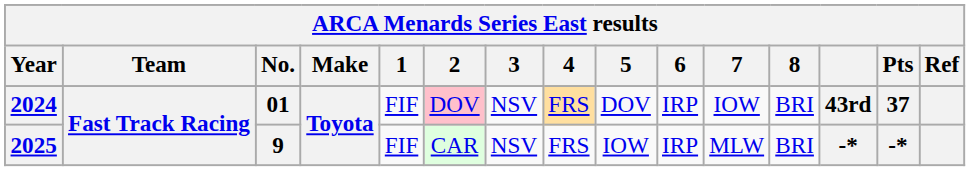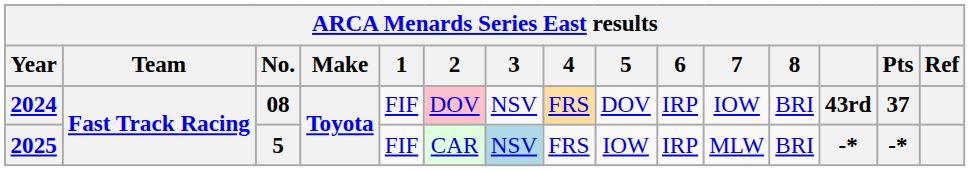2024 | No.: 01 -> 08
2025 | No.: 9 -> 5
2025 | 3: no background -> lightblue background
